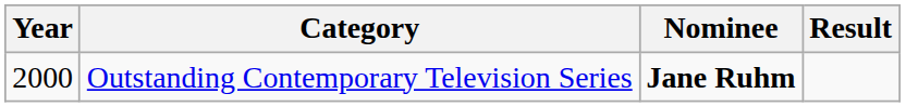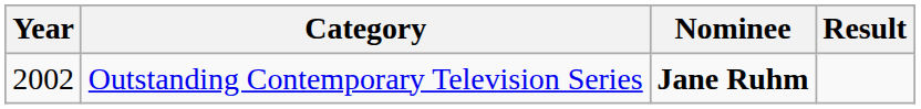Outstanding Contemporary Television Series | Year: 2000 -> 2002
